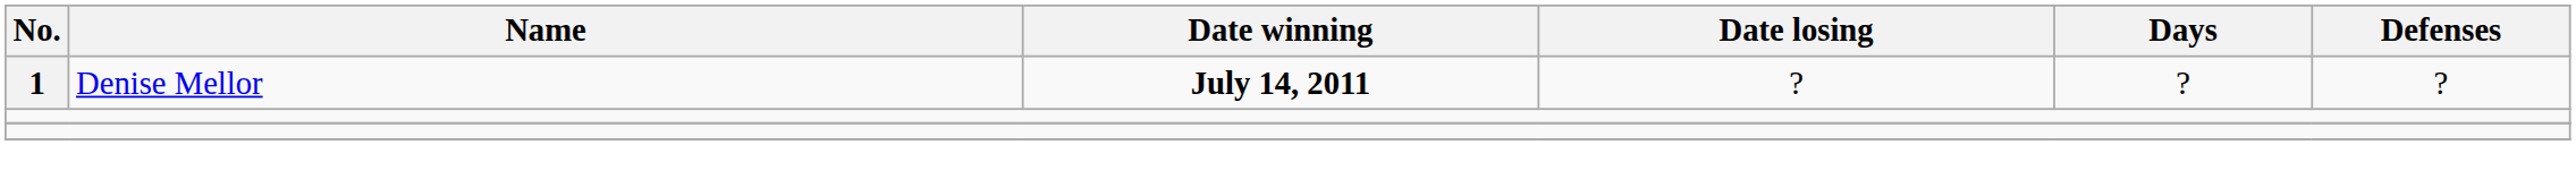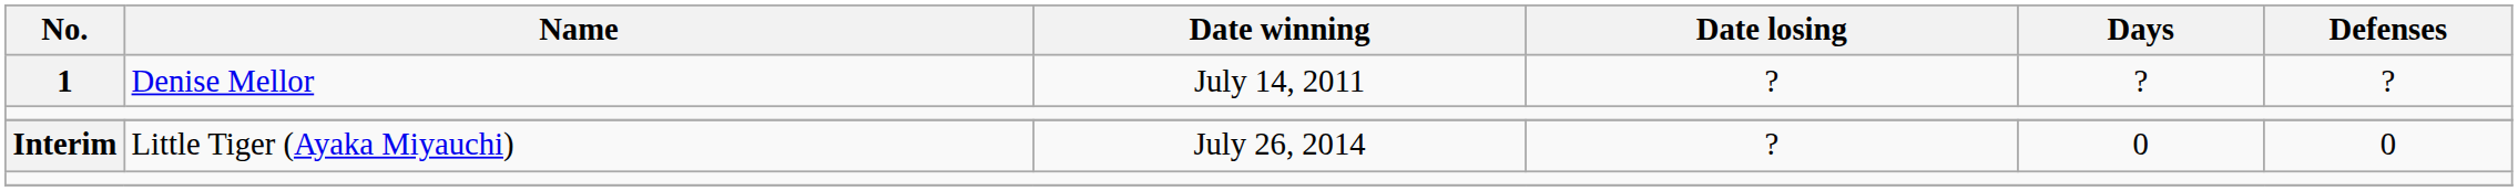1 | Date winning: bold -> normal
+ row: Interim | Little Tiger (Ayaka Miyauchi) | July 26, 2014 | ? | 0 | 0
